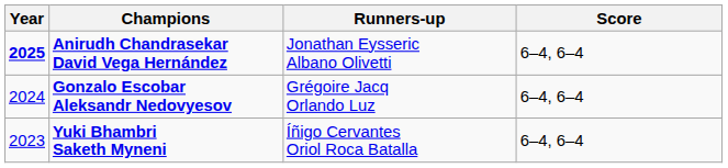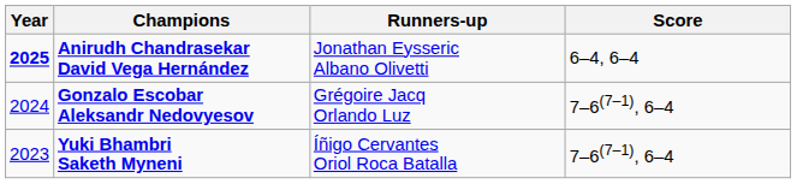Gonzalo Escobar Aleksandr Nedovyesov | Score: 6–4, 6–4 -> 7–6(7–1), 6–4
Yuki Bhambri Saketh Myneni | Score: 6–4, 6–4 -> 7–6(7–1), 6–4
